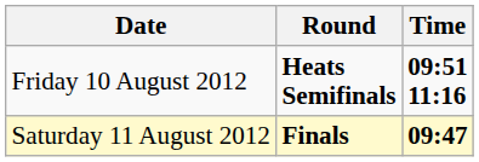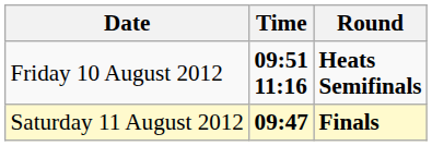columns swapped: Time <-> Round
